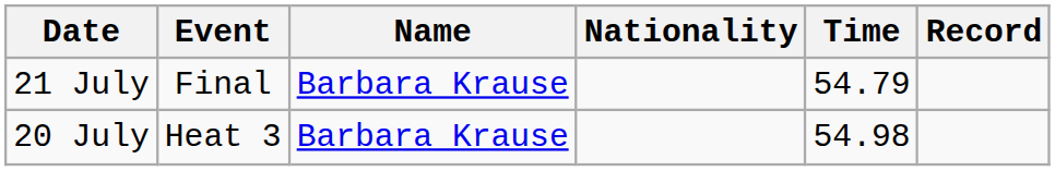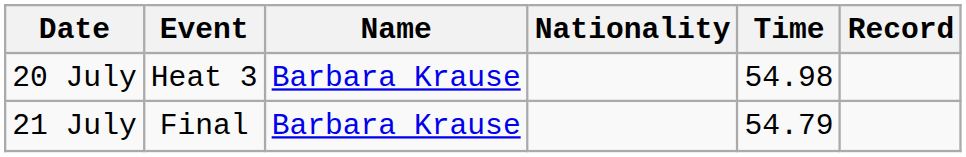rows swapped: 20 July <-> 21 July
